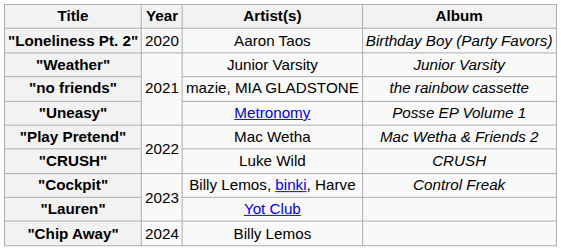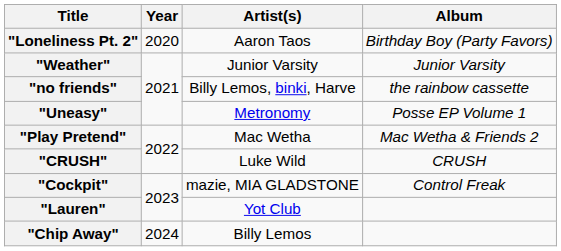"no friends" | Artist(s): mazie, MIA GLADSTONE -> Billy Lemos, binki, Harve
"Cockpit" | Artist(s): Billy Lemos, binki, Harve -> mazie, MIA GLADSTONE
